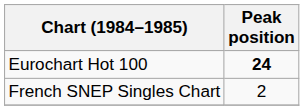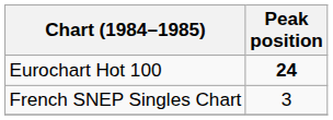French SNEP Singles Chart | Peak position: 2 -> 3
